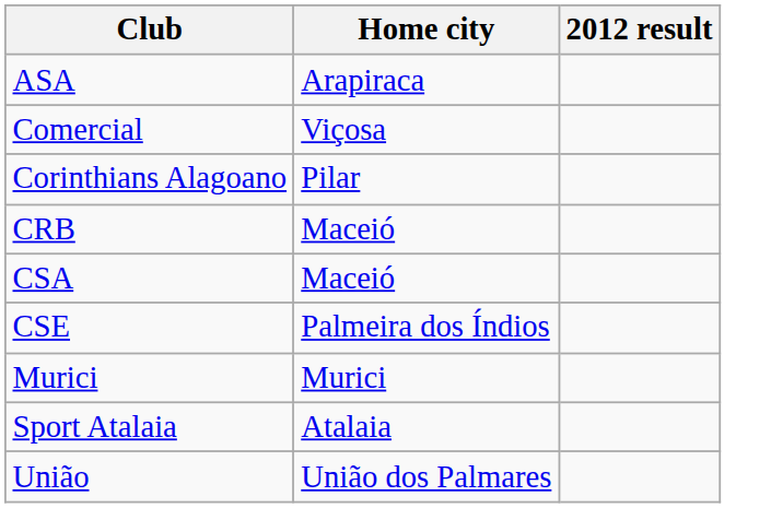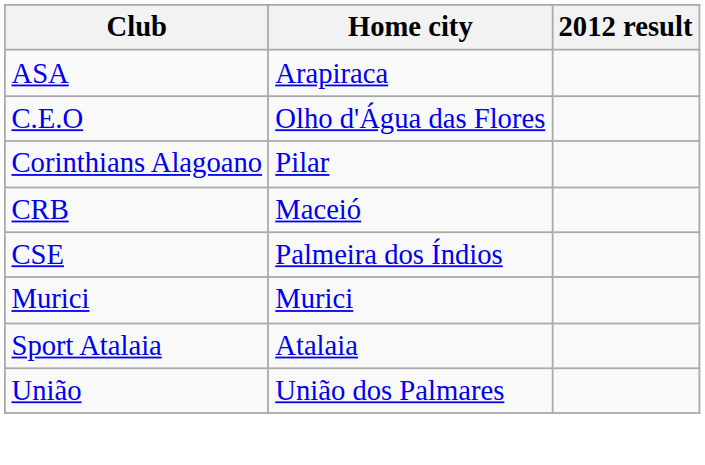+ row: C.E.O | Olho d'Água das Flores
- row: Comercial | Viçosa
- row: CSA | Maceió
